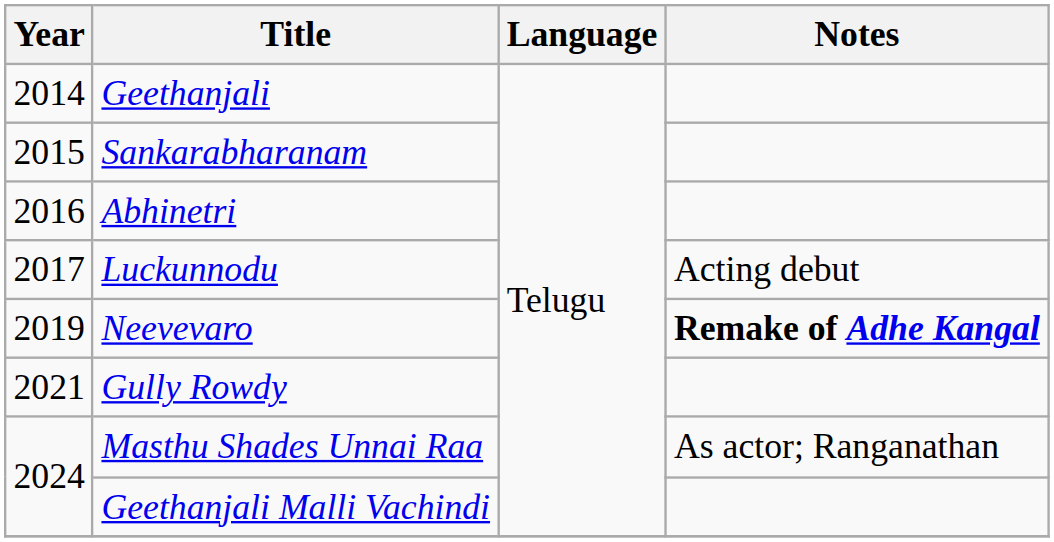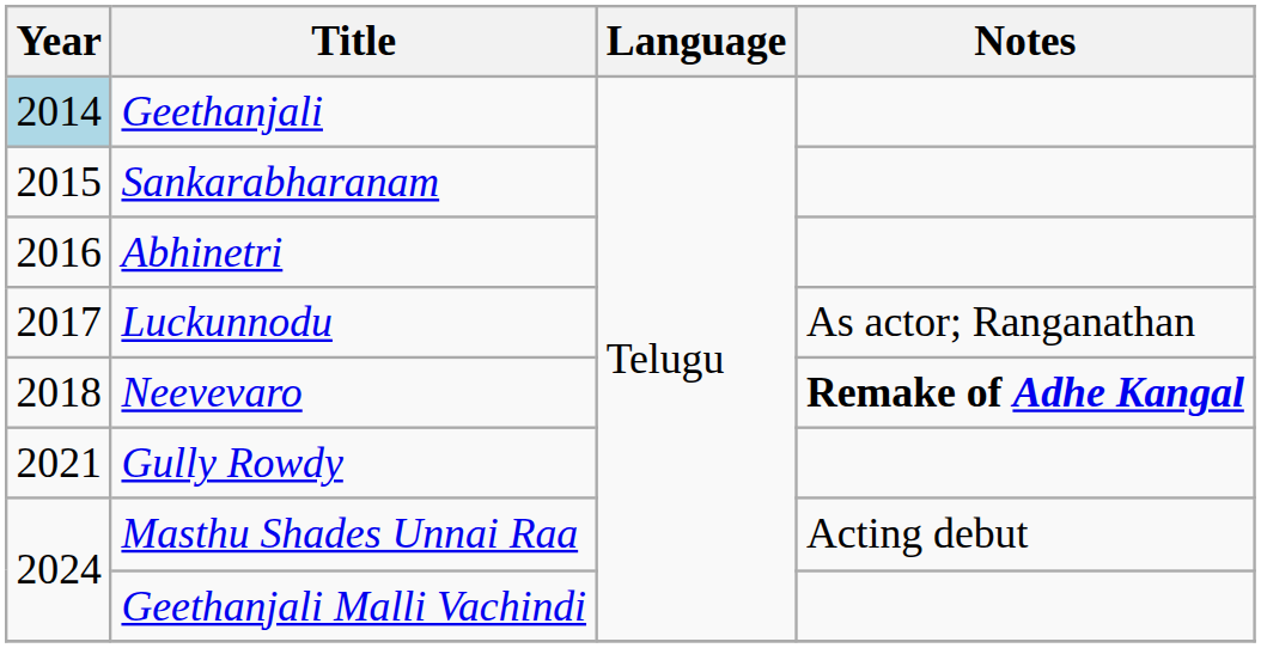Geethanjali | Year: no background -> lightblue background
Luckunnodu | Notes: Acting debut -> As actor; Ranganathan
Neevevaro | Year: 2019 -> 2018
Masthu Shades Unnai Raa | Notes: As actor; Ranganathan -> Acting debut
